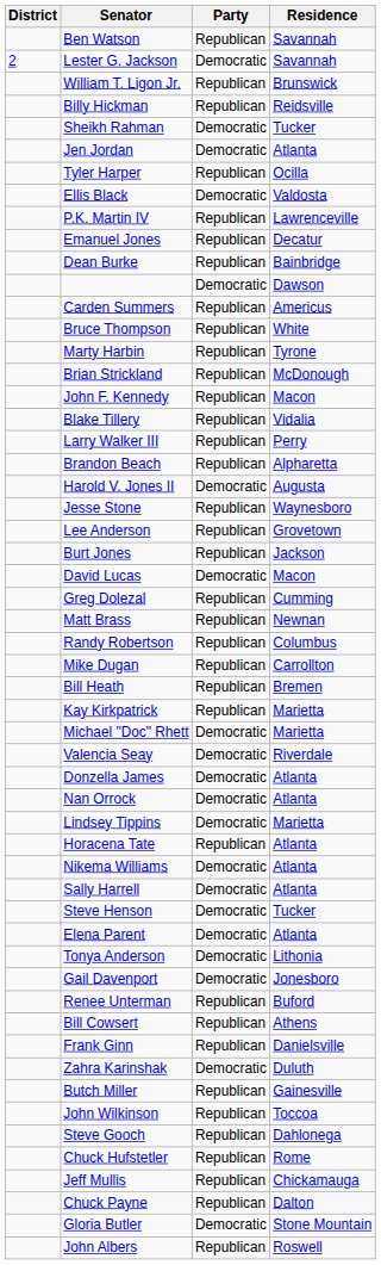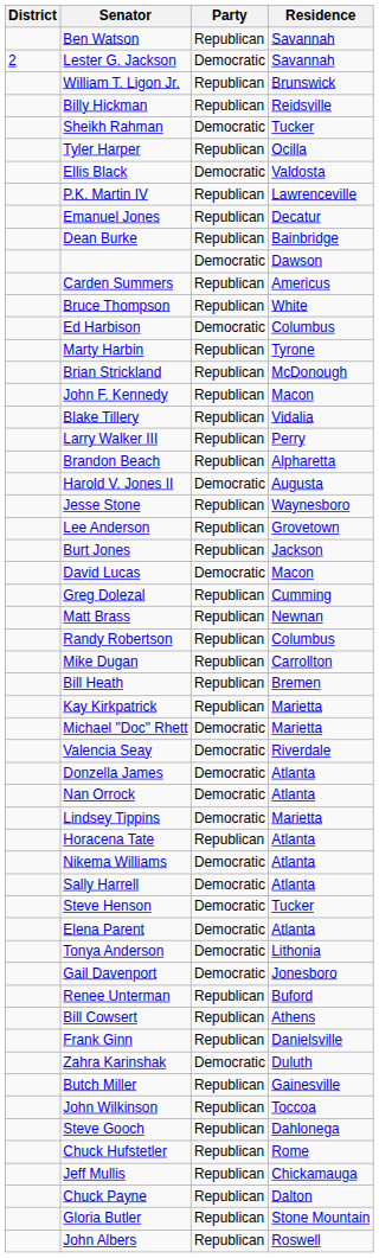- row: Jen Jordan | Democratic | Atlanta
+ row: Ed Harbison | Democratic | Columbus
Gloria Butler | Party: Democratic -> Republican
